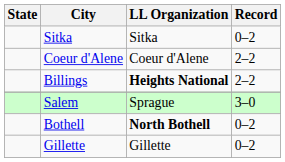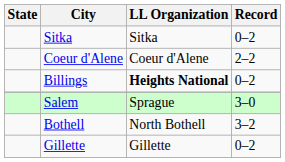Billings | Record: 2–2 -> 0–2
Bothell | LL Organization: bold -> normal
Bothell | Record: 0–2 -> 3–2
